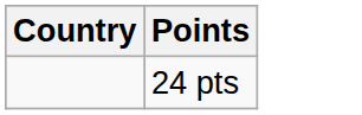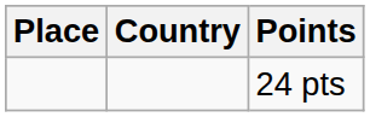+ column: Place
